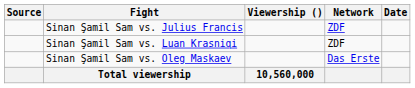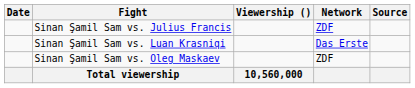columns swapped: Date <-> Source
Sinan Şamil Sam vs. Luan Krasniqi | Network: ZDF -> Das Erste
Sinan Şamil Sam vs. Oleg Maskaev | Network: Das Erste -> ZDF
